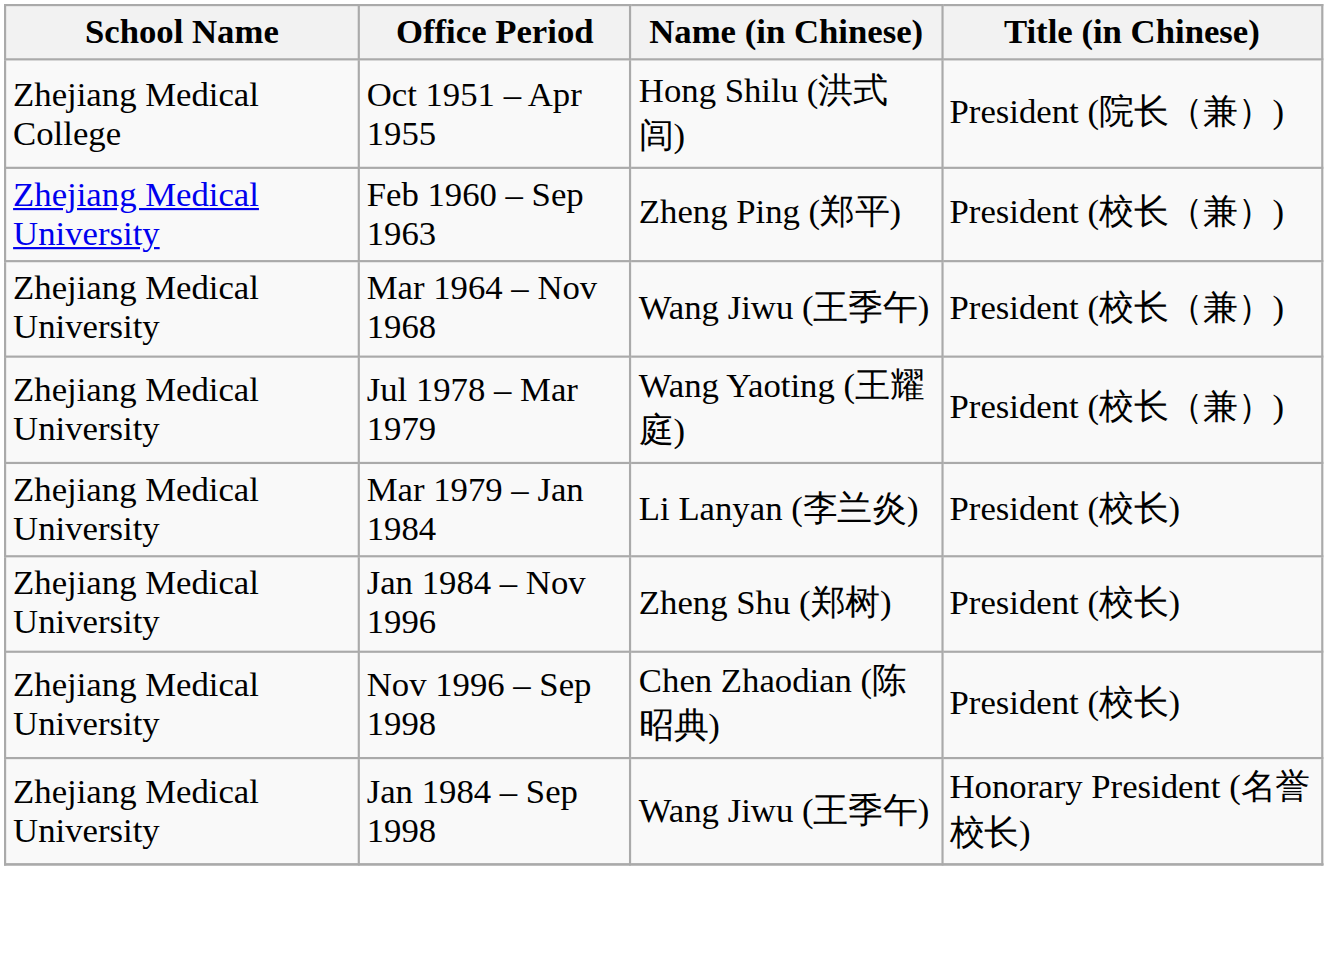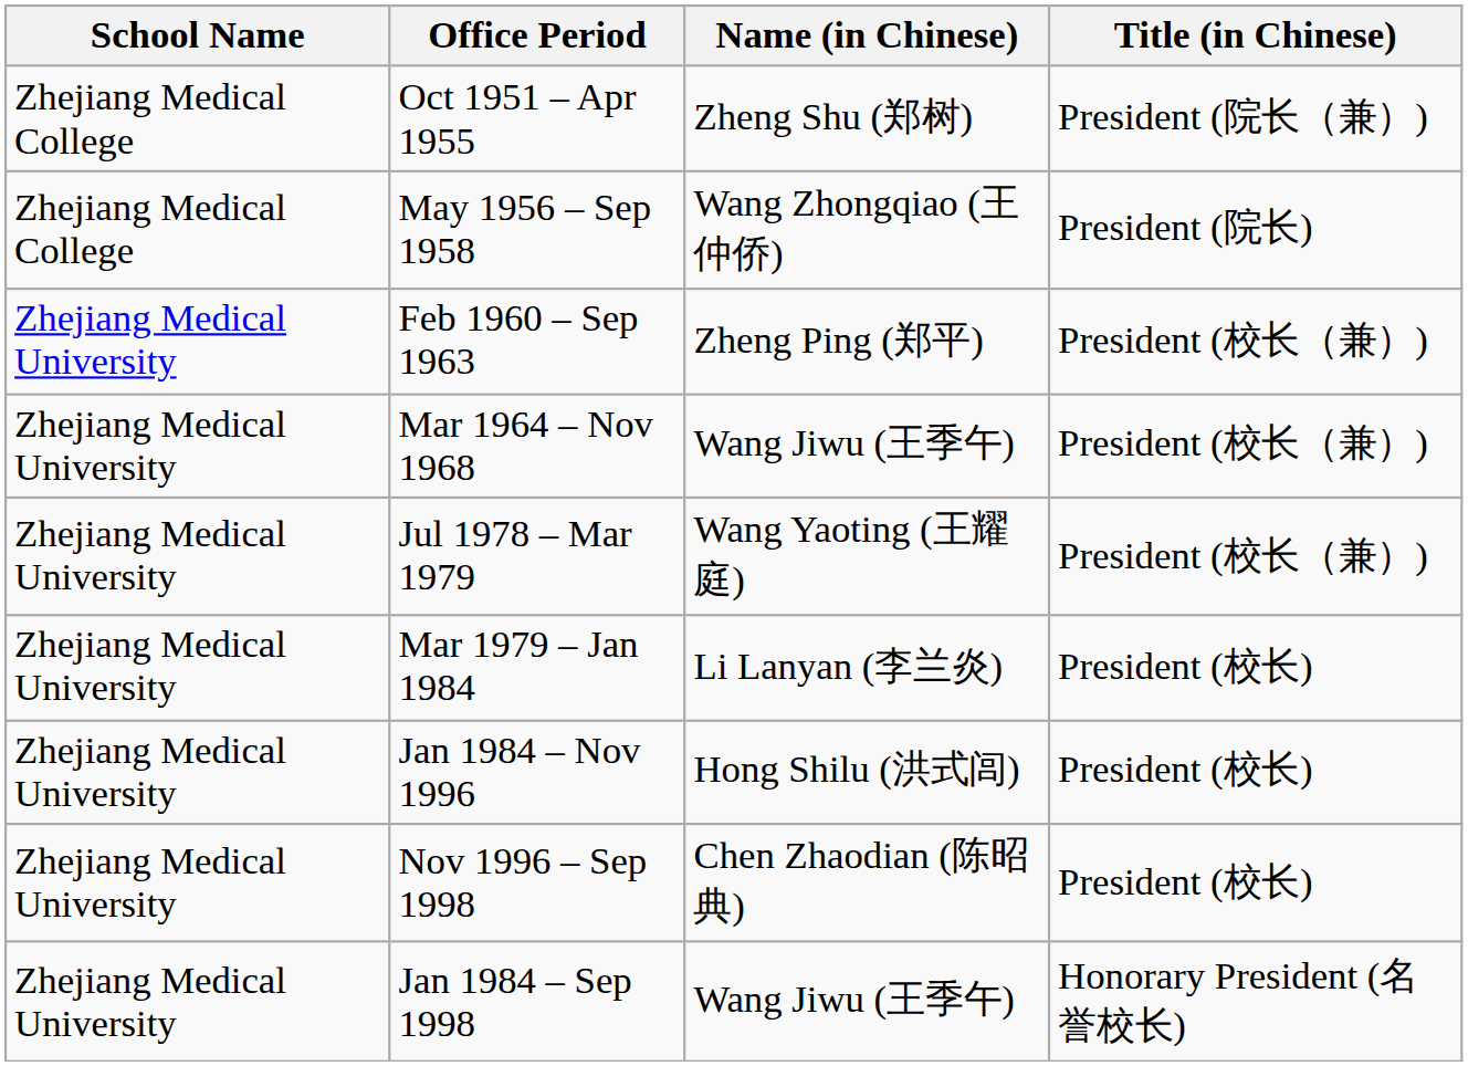Oct 1951 – Apr 1955 | Name (in Chinese): Hong Shilu (洪式闾) -> Zheng Shu (郑树)
+ row: Zhejiang Medical College | May 1956 – Sep 1958 | Wang Zhongqiao (王仲侨) | President (院长)
Jan 1984 – Nov 1996 | Name (in Chinese): Zheng Shu (郑树) -> Hong Shilu (洪式闾)
